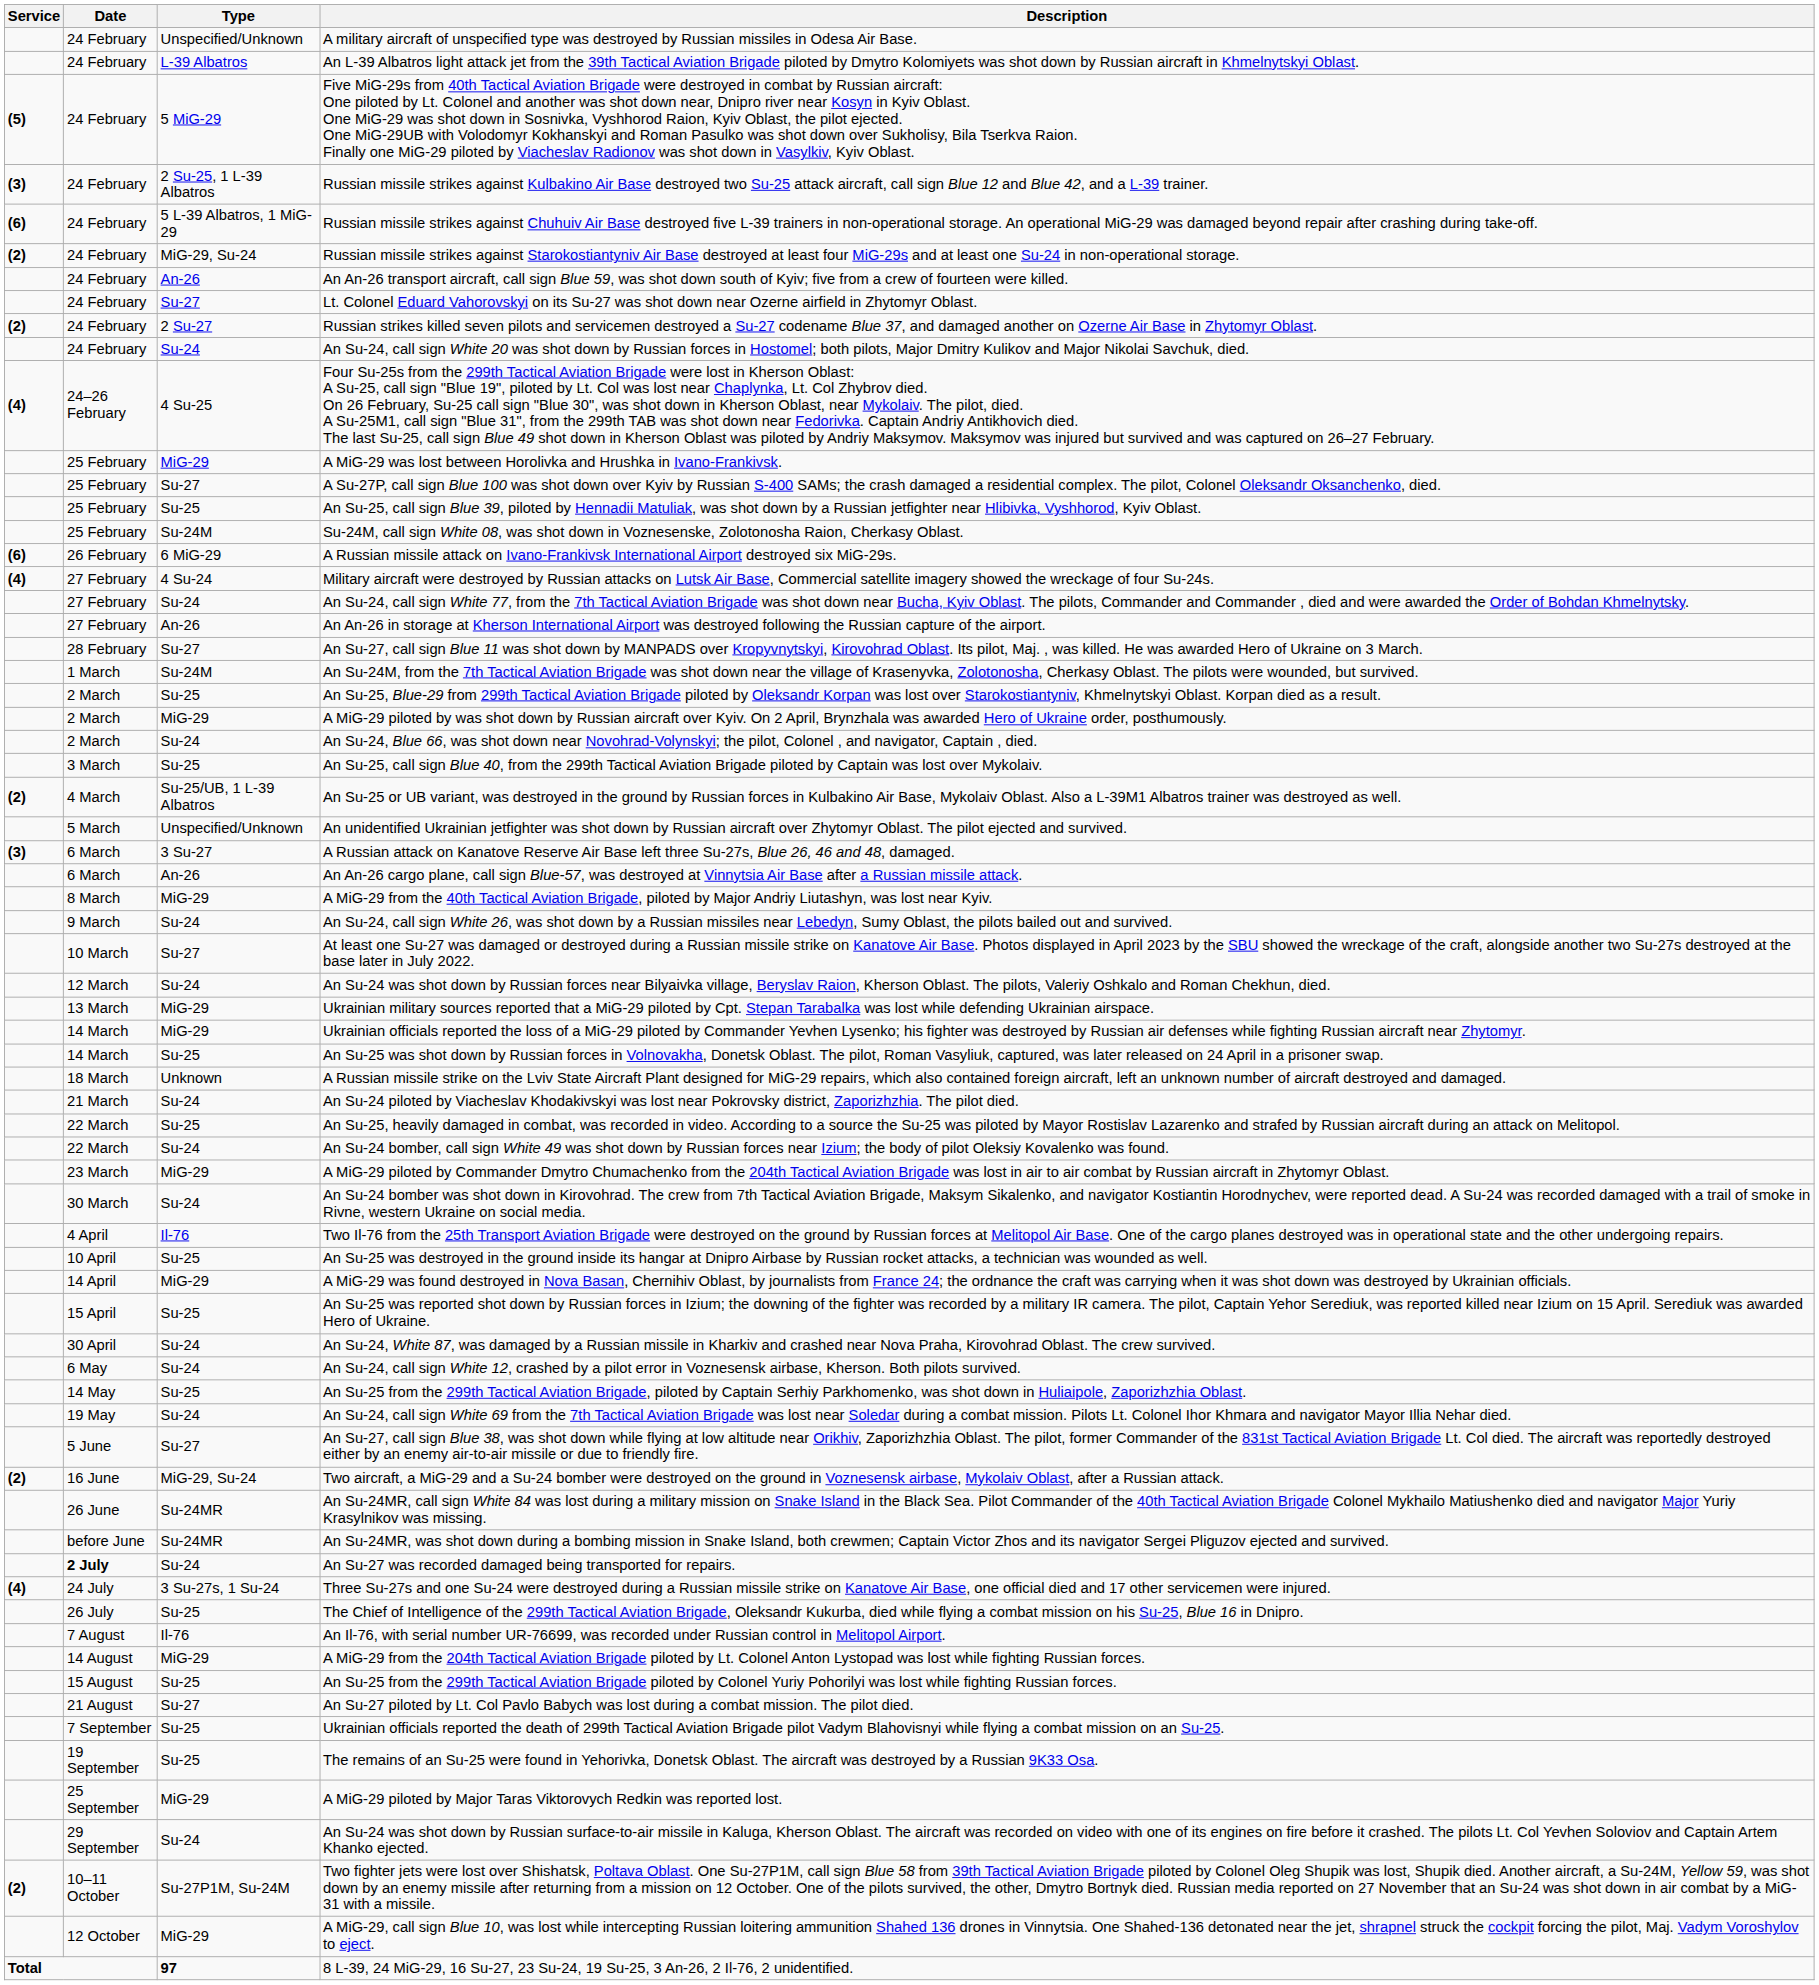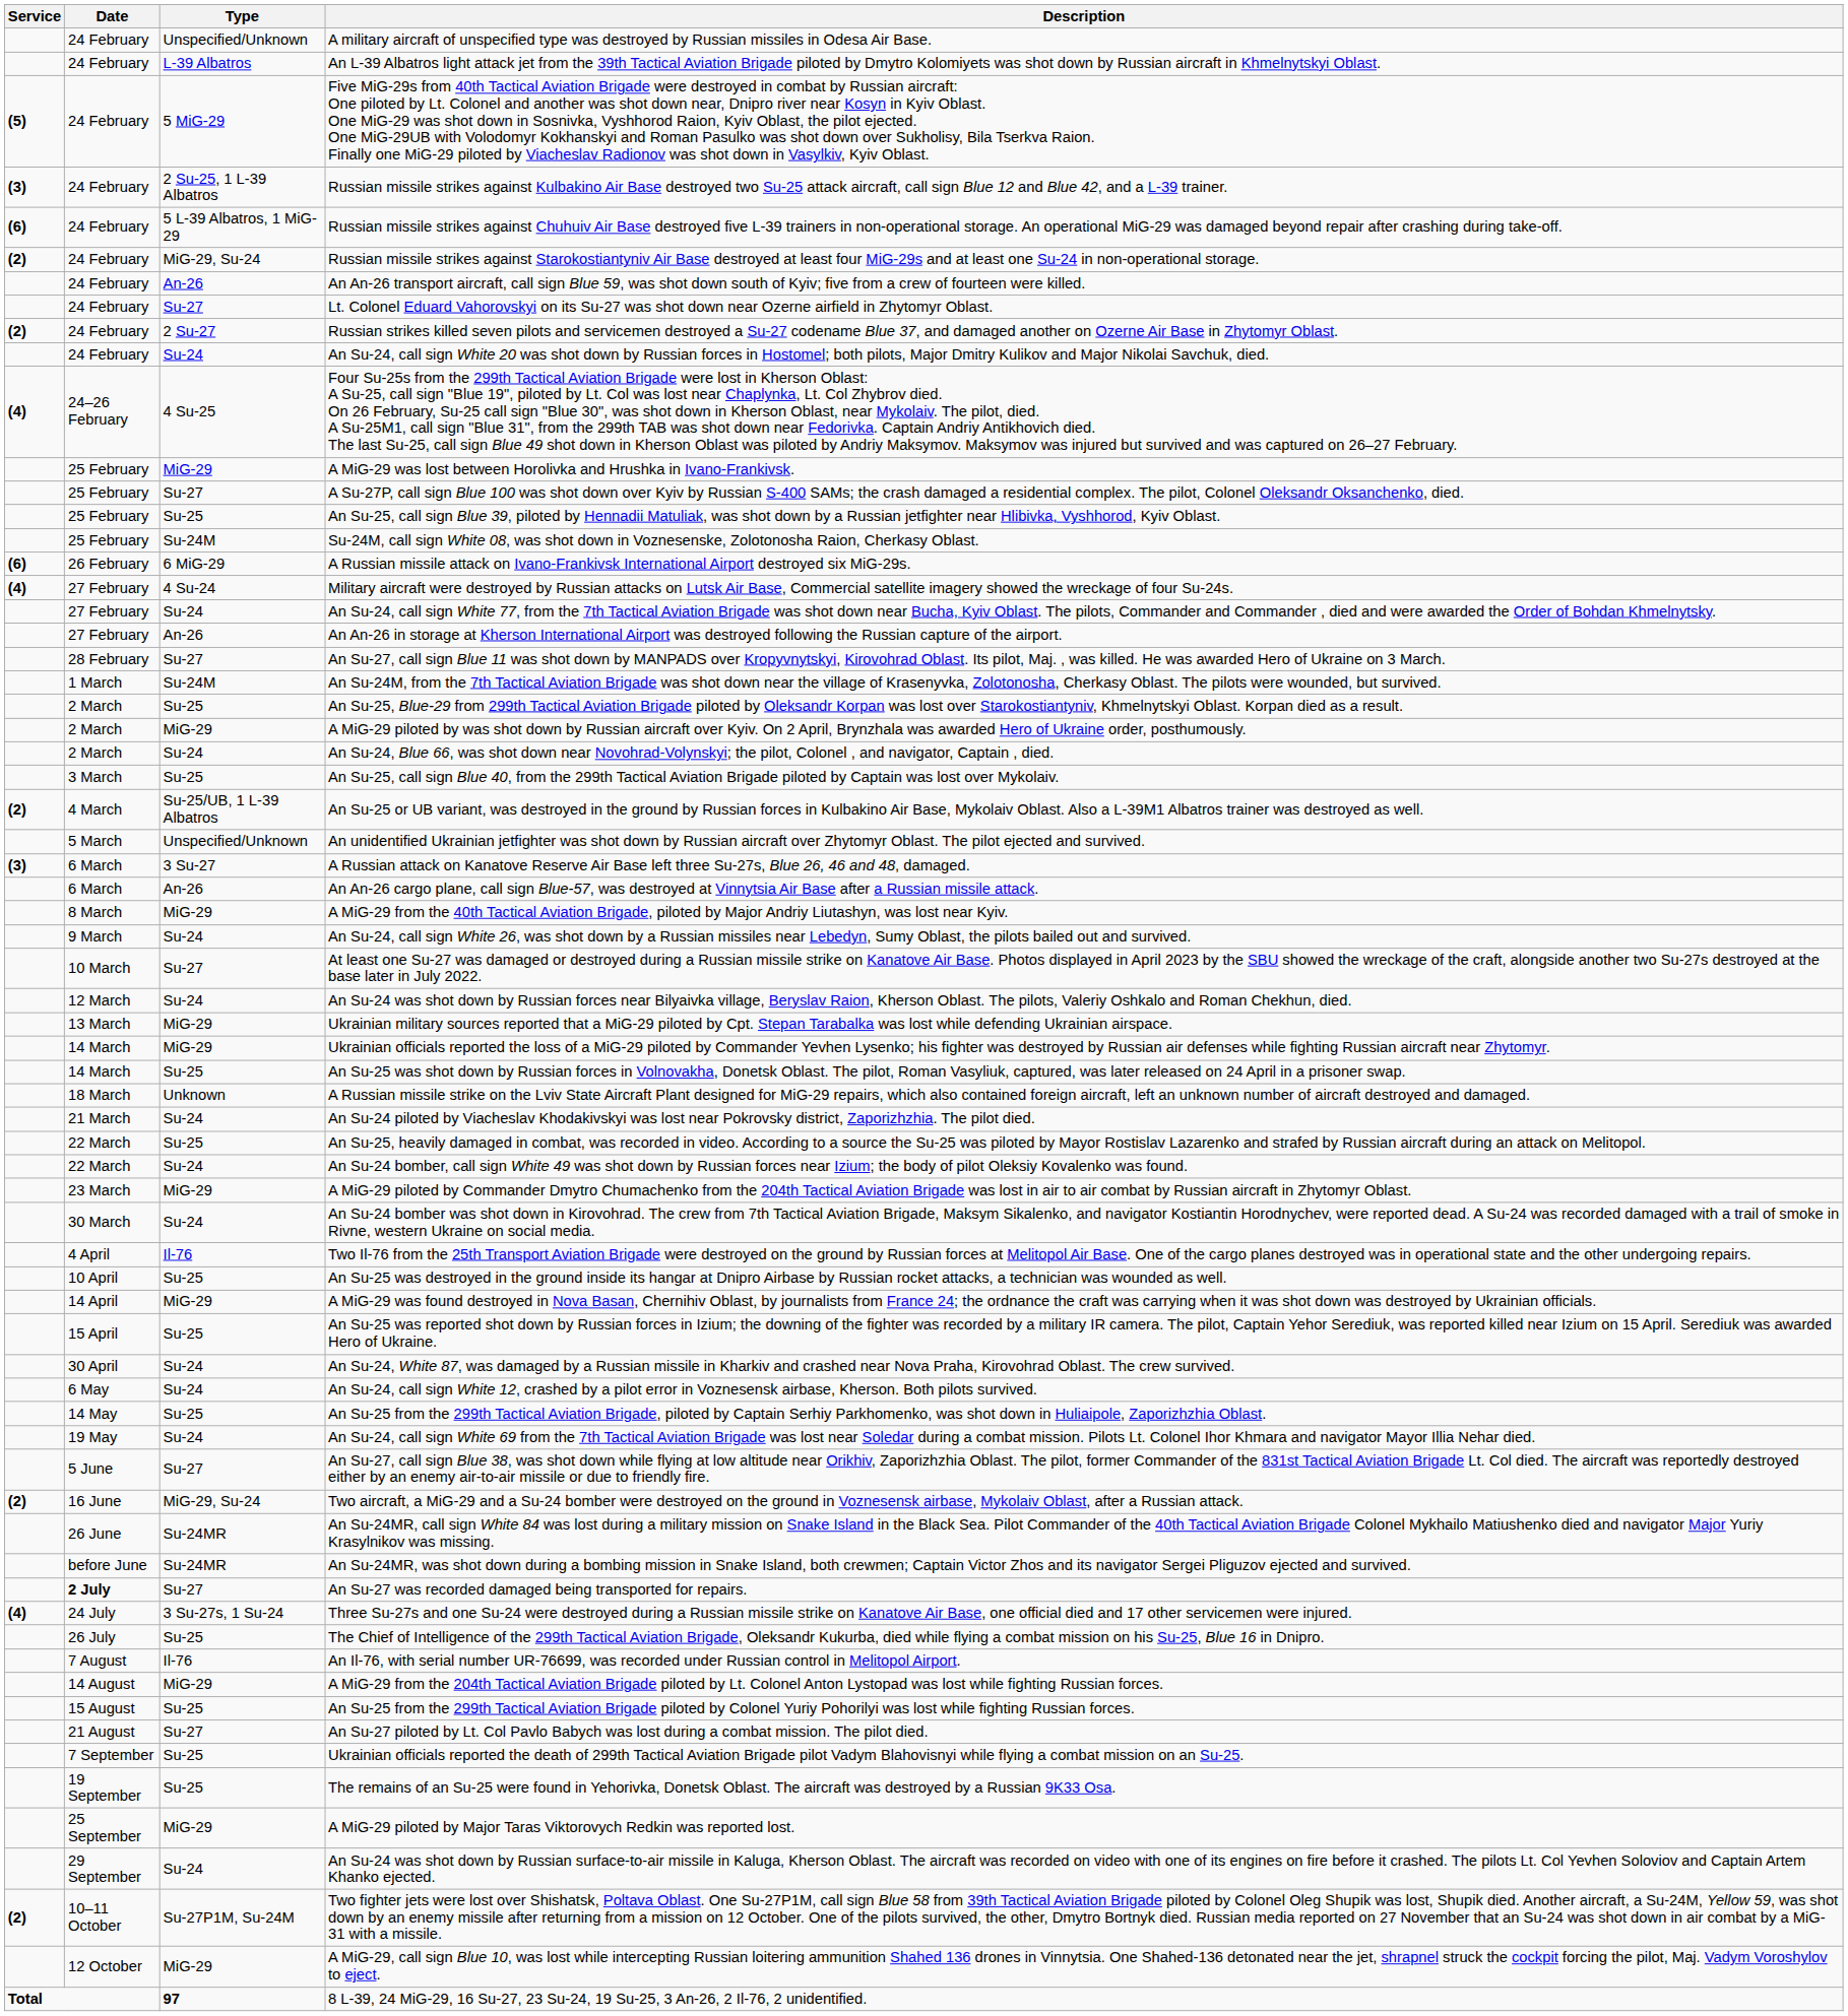An Su-27 was recorded damaged being transported for repairs. | Type: Su-24 -> Su-27
